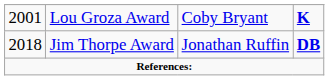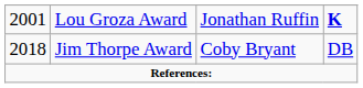Lou Groza Award | column 3: Coby Bryant -> Jonathan Ruffin
Jim Thorpe Award | column 3: Jonathan Ruffin -> Coby Bryant
Jim Thorpe Award | column 4: bold -> normal
